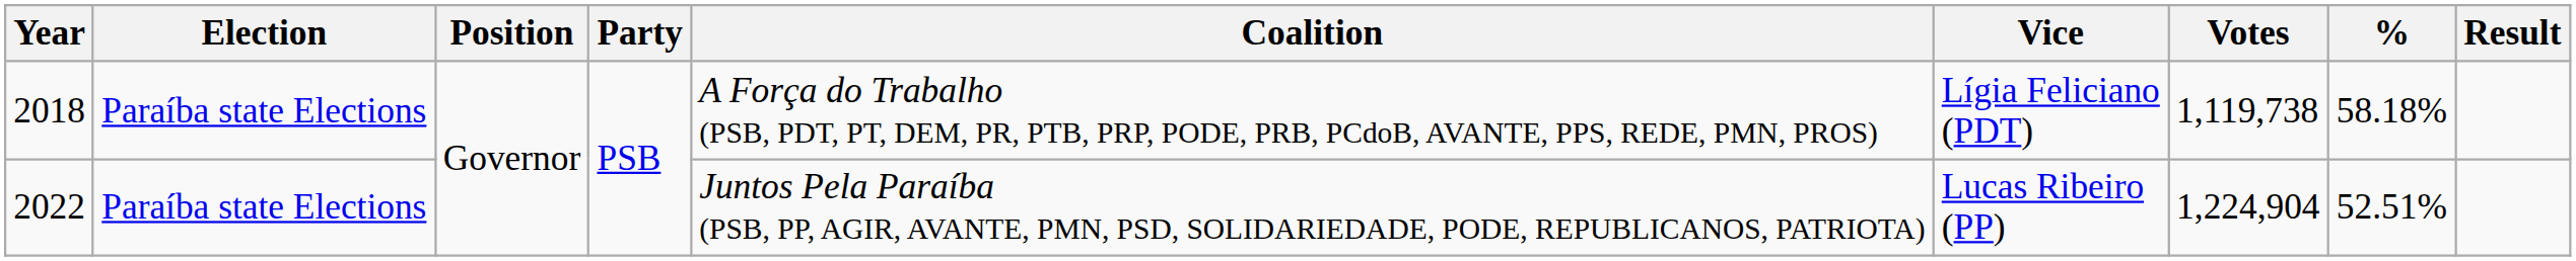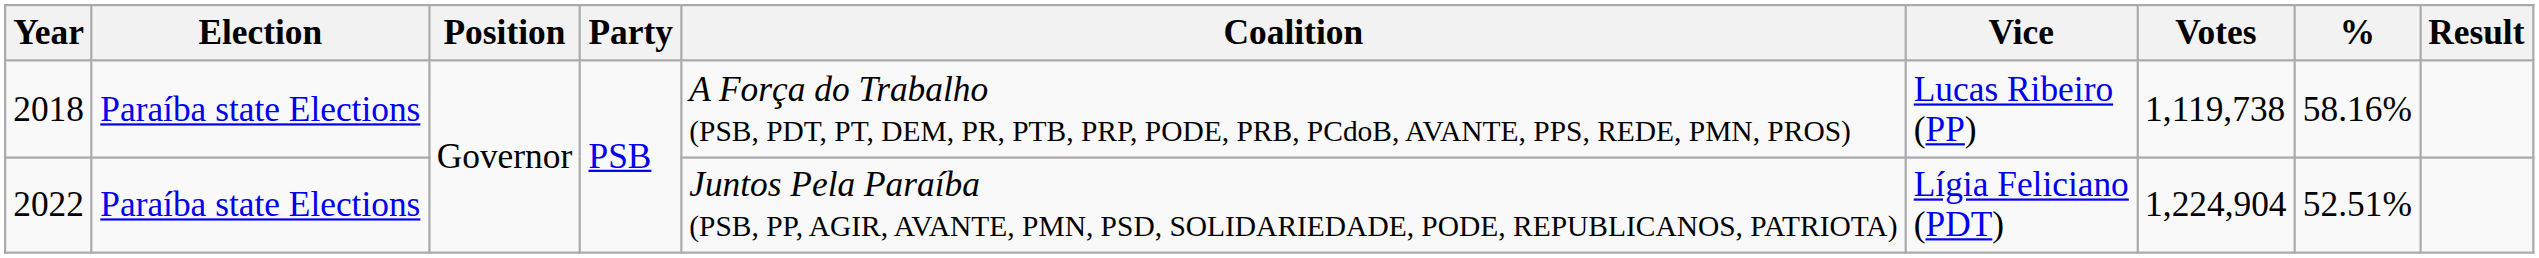2018 | Vice: Lígia Feliciano (PDT) -> Lucas Ribeiro (PP)
2018 | %: 58.18% -> 58.16%
2022 | Vice: Lucas Ribeiro (PP) -> Lígia Feliciano (PDT)
